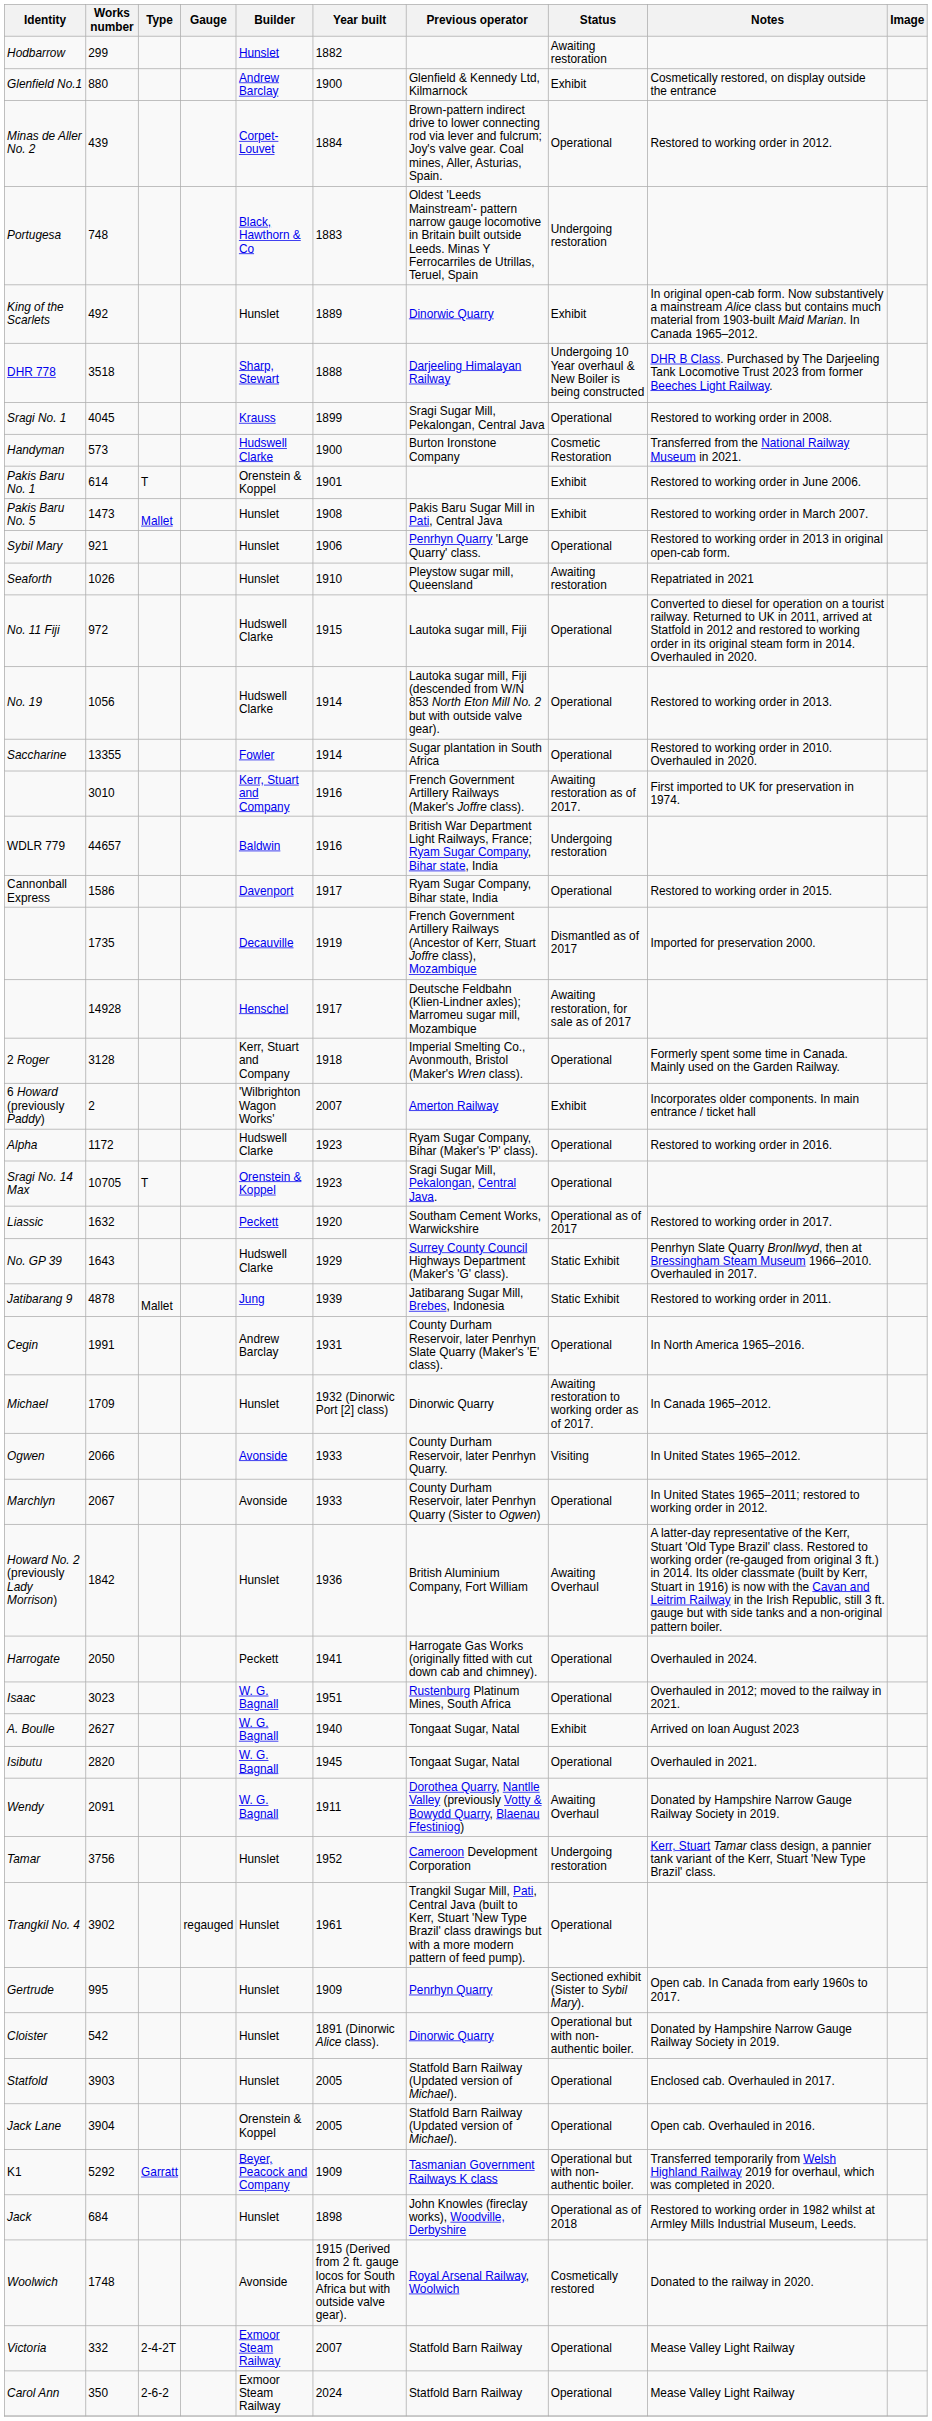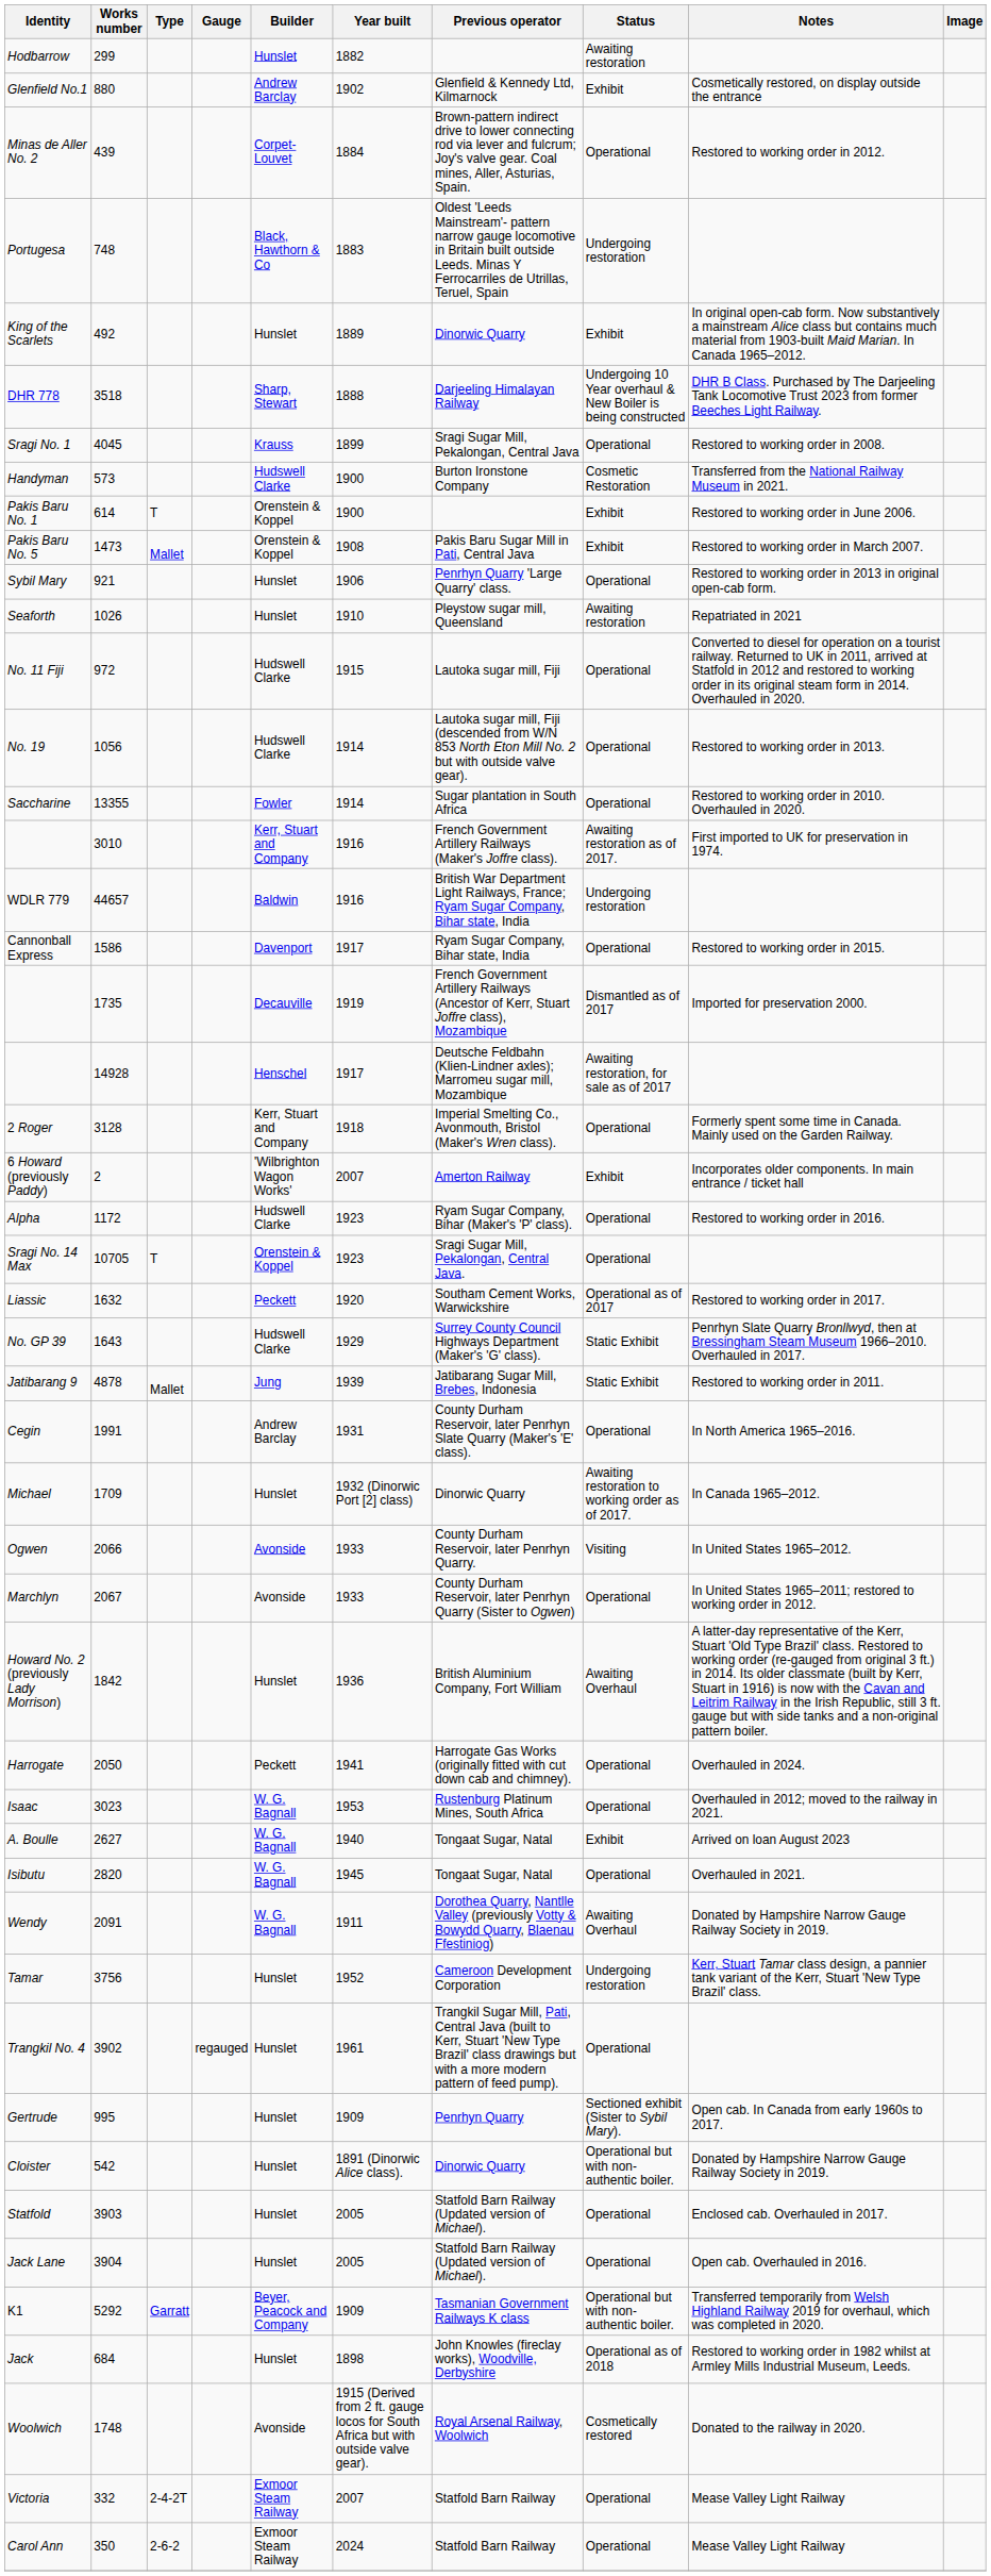Glenfield No.1 | Year built: 1900 -> 1902
Pakis Baru No. 1 | Year built: 1901 -> 1900
Pakis Baru No. 5 | Builder: Hunslet -> Orenstein & Koppel
Isaac | Year built: 1951 -> 1953
Jack Lane | Builder: Orenstein & Koppel -> Hunslet
